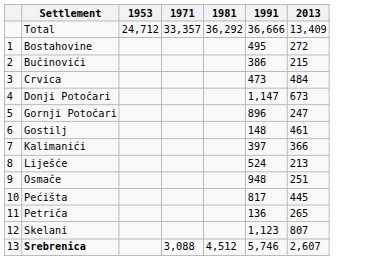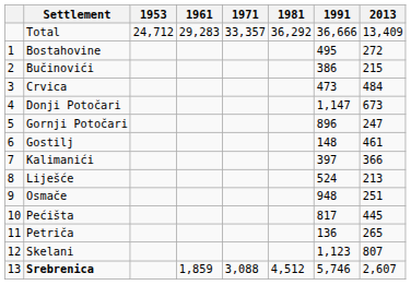+ column: 1961 | 29,283 | 1,859
